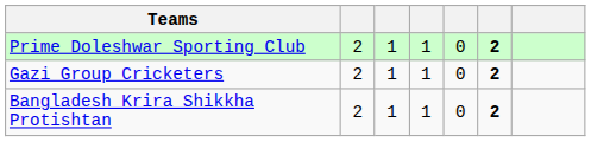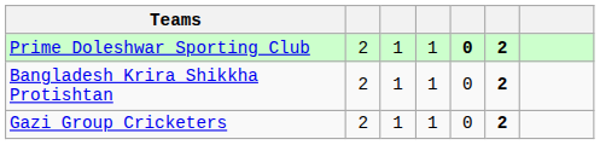Prime Doleshwar Sporting Club | column 5: normal -> bold
rows swapped: Bangladesh Krira Shikkha Protishtan <-> Gazi Group Cricketers
